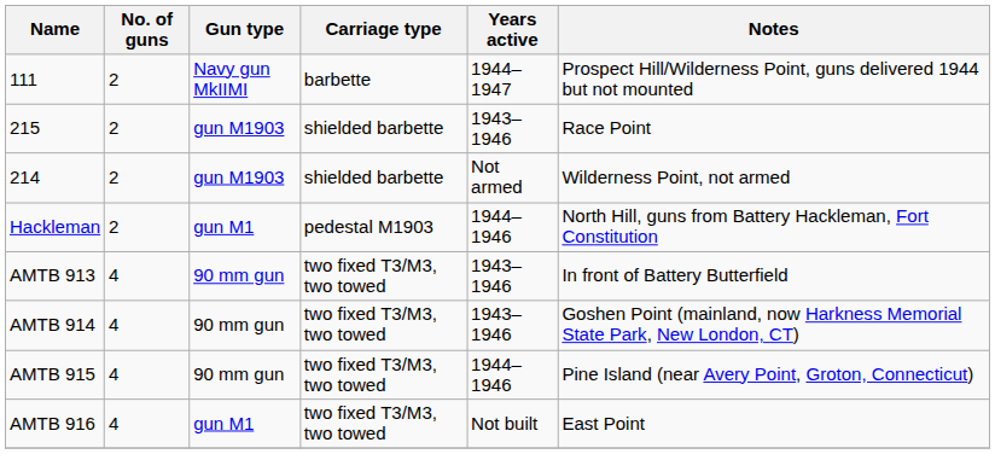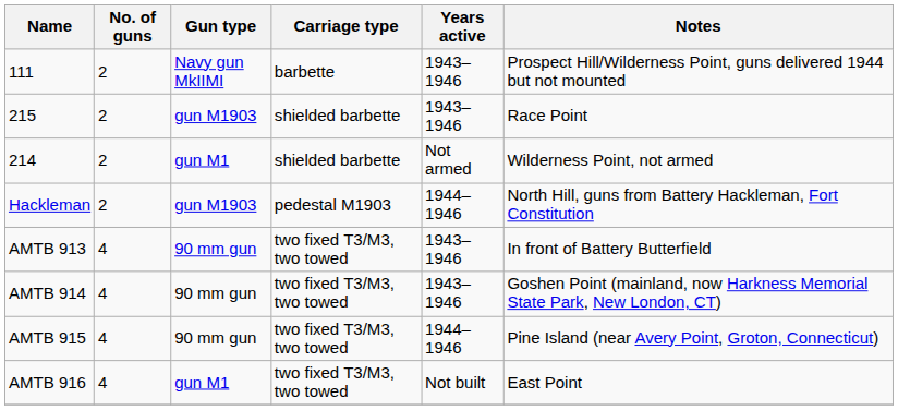111 | Years active: 1944–1947 -> 1943–1946
214 | Gun type: gun M1903 -> gun M1
Hackleman | Gun type: gun M1 -> gun M1903
